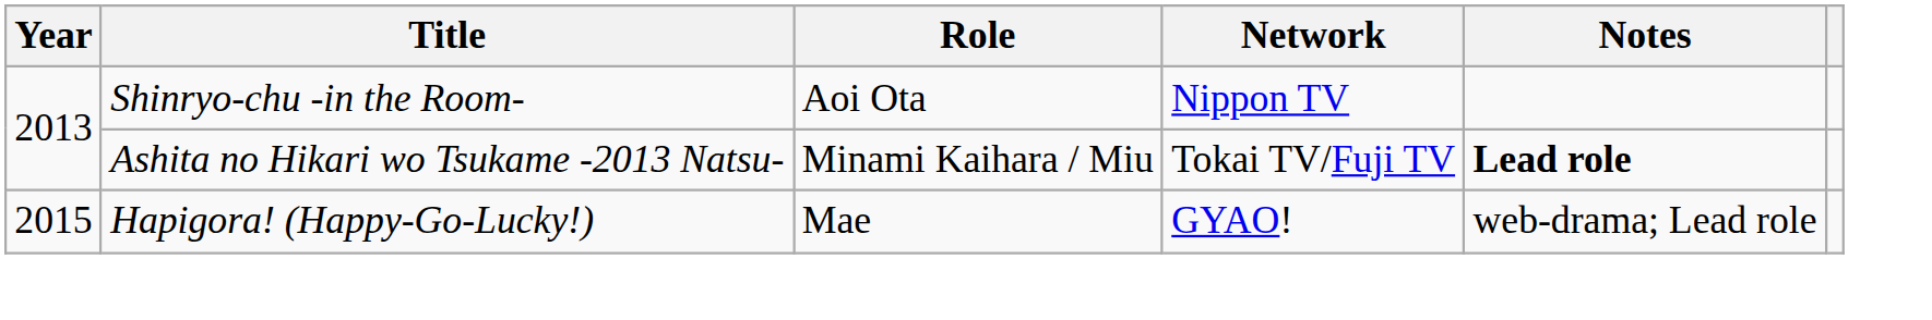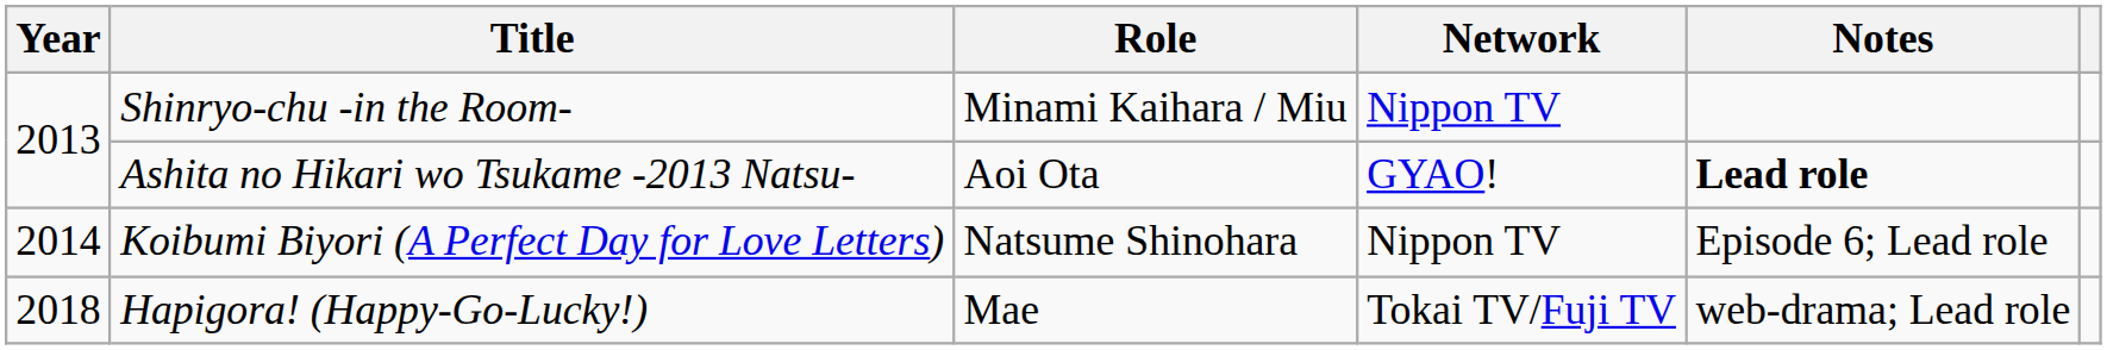Shinryo-chu -in the Room- | Role: Aoi Ota -> Minami Kaihara / Miu
Ashita no Hikari wo Tsukame -2013 Natsu- | Role: Minami Kaihara / Miu -> Aoi Ota
Ashita no Hikari wo Tsukame -2013 Natsu- | Network: Tokai TV/Fuji TV -> GYAO!
+ row: 2014 | Koibumi Biyori (A Perfect Day for Love Letters) | Natsume Shinohara | Nippon TV | Episode 6; Lead role
Hapigora! (Happy-Go-Lucky!) | Year: 2015 -> 2018
Hapigora! (Happy-Go-Lucky!) | Network: GYAO! -> Tokai TV/Fuji TV
